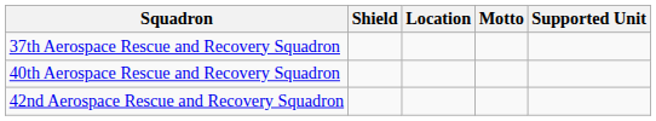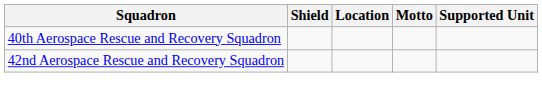- row: 37th Aerospace Rescue and Recovery Squadron
